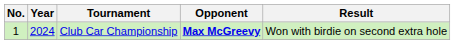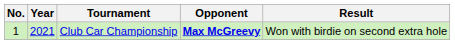Club Car Championship | Year: 2024 -> 2021
